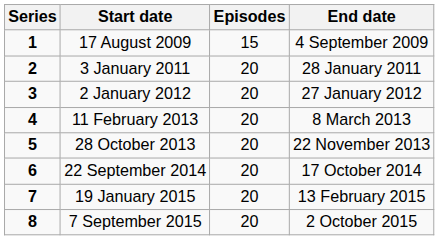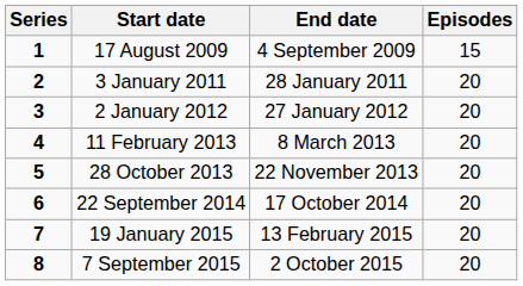columns swapped: End date <-> Episodes
